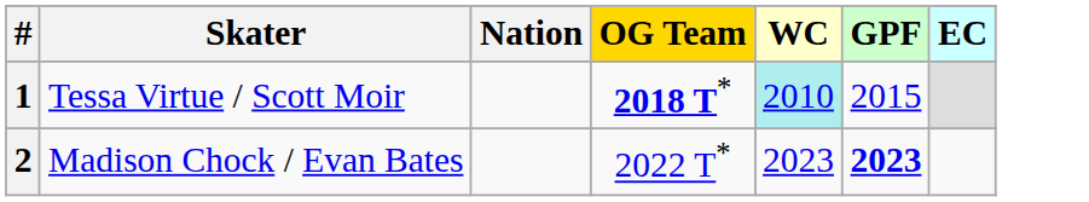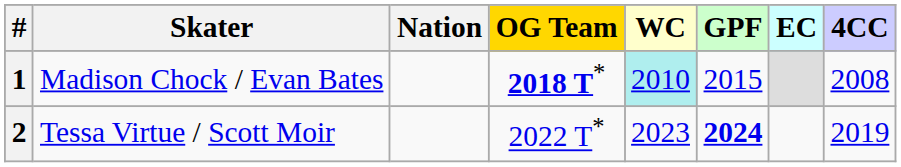+ column: 4CC | 2008 | 2019
1 | Skater: Tessa Virtue / Scott Moir -> Madison Chock / Evan Bates
2 | Skater: Madison Chock / Evan Bates -> Tessa Virtue / Scott Moir
2 | GPF: 2023 -> 2024
